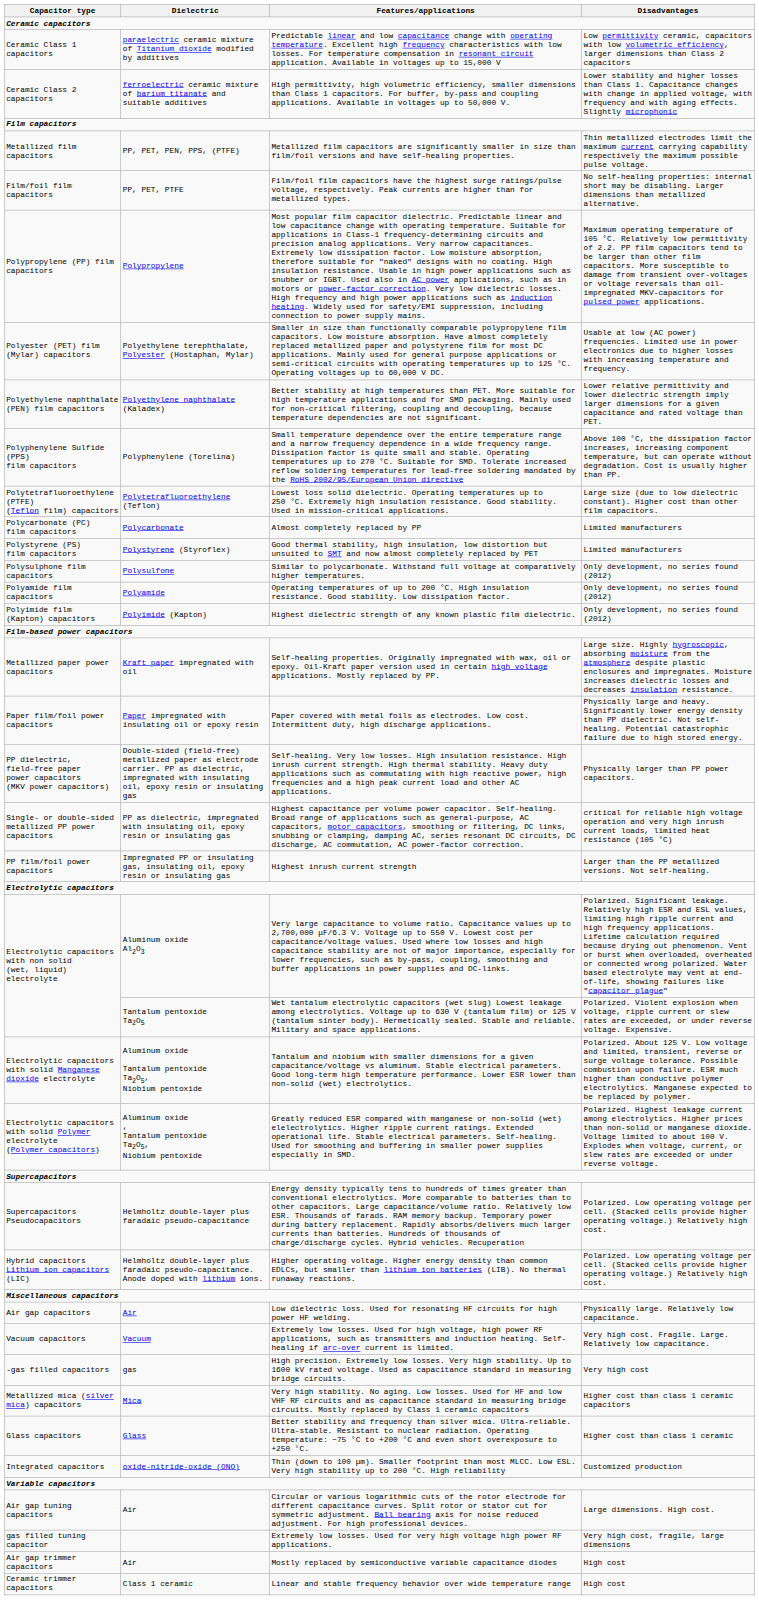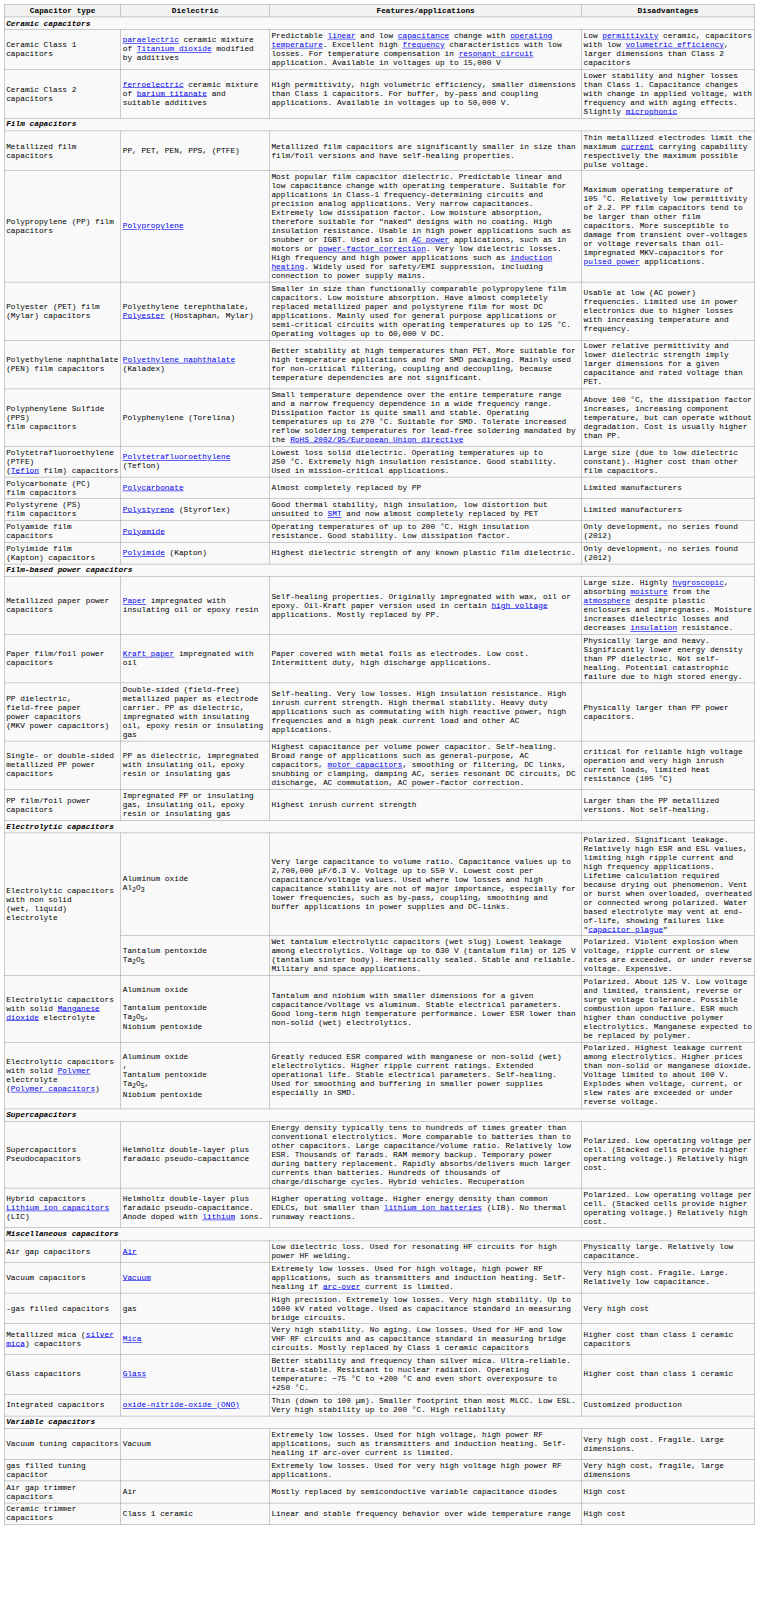- row: Film/foil film capacitors | PP, PET, PTFE | Film/foil film capacitors have the highest surge ratings/pulse voltage, respectively. Peak currents are higher than for metallized types. | No self-healing properties: internal short may be disabling. Larger dimensions than metallized alternative.
- row: Polysulphone film capacitors | Polysulfone | Similar to polycarbonate. Withstand full voltage at comparatively higher temperatures. | Only development, no series found (2012)
Metallized paper power capacitors | Dielectric: Kraft paper impregnated with oil -> Paper impregnated with insulating oil or epoxy resin
Paper film/foil power capacitors | Dielectric: Paper impregnated with insulating oil or epoxy resin -> Kraft paper impregnated with oil
- row: Air gap tuning capacitors | Air | Circular or various logarithmic cuts of the rotor electrode for different capacitance curves. Split rotor or stator cut for symmetric adjustment. Ball bearing axis for noise reduced adjustment. For high professional devices. | Large dimensions. High cost.
+ row: Vacuum tuning capacitors | Vacuum | Extremely low losses. Used for high voltage, high power RF applications, such as transmitters and induction heating. Self-healing if arc-over current is limited. | Very high cost. Fragile. Large dimensions.
